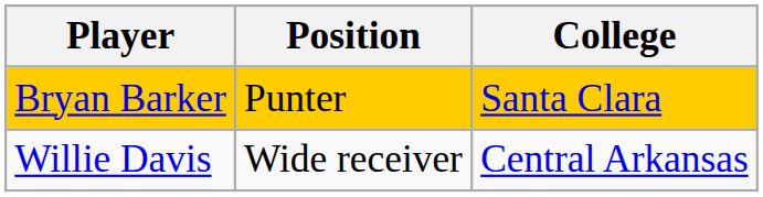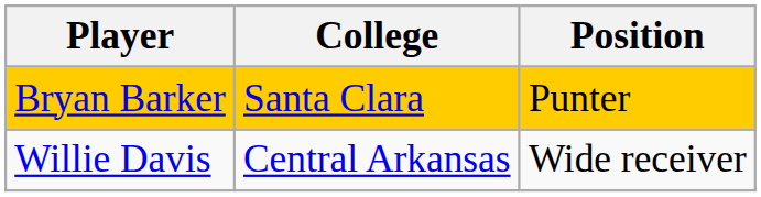columns swapped: Position <-> College
